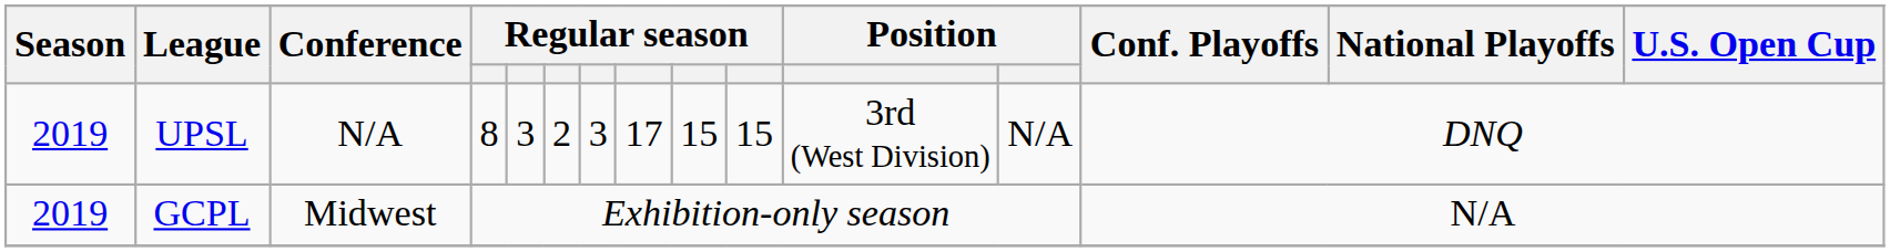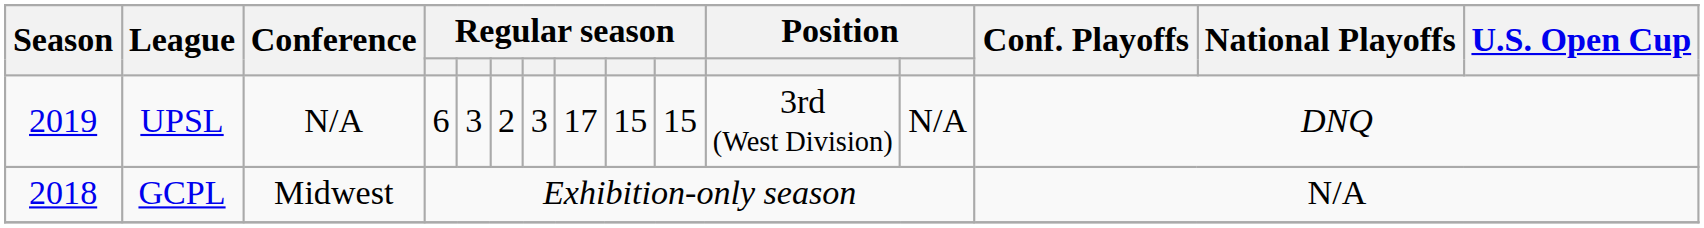UPSL | column 4: 8 -> 6
GCPL | Season: 2019 -> 2018
